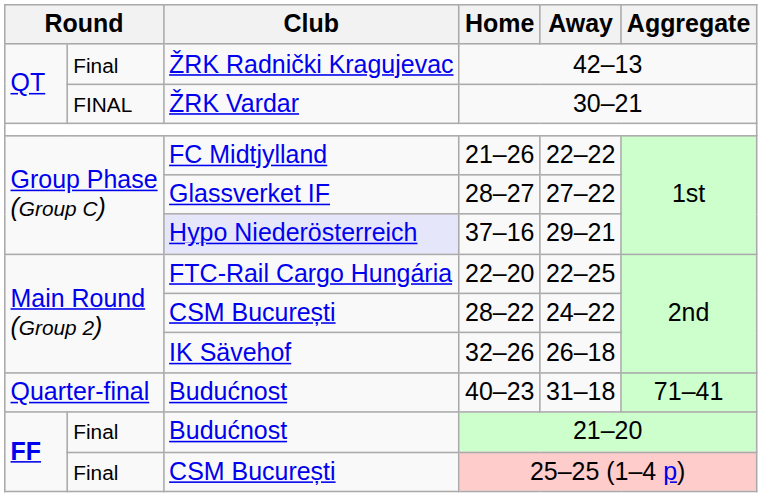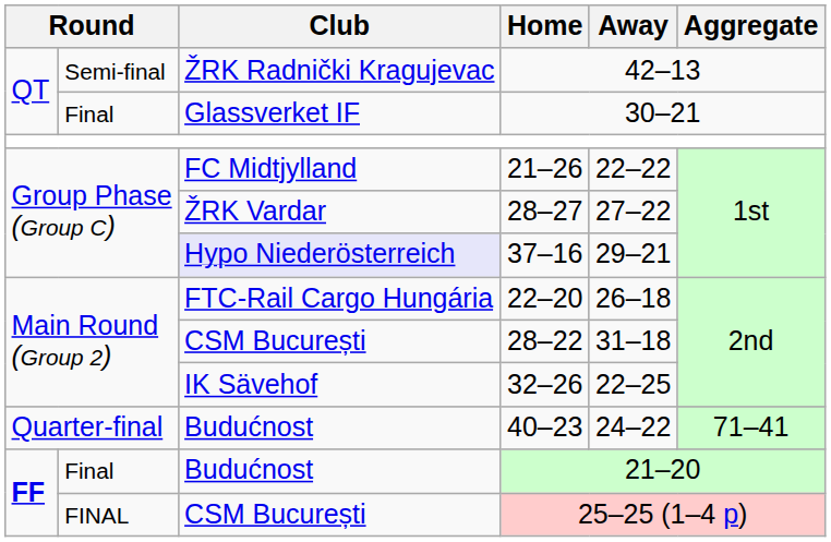42–13 | column 2: Final -> Semi-final
30–21 | column 2: FINAL -> Final
30–21 | Club: ŽRK Vardar -> Glassverket IF
28–27 | Club: Glassverket IF -> ŽRK Vardar
22–20 | Away: 22–25 -> 26–18
28–22 | Away: 24–22 -> 31–18
32–26 | Away: 26–18 -> 22–25
40–23 | Away: 31–18 -> 24–22
25–25 (1–4 p) | column 2: Final -> FINAL
